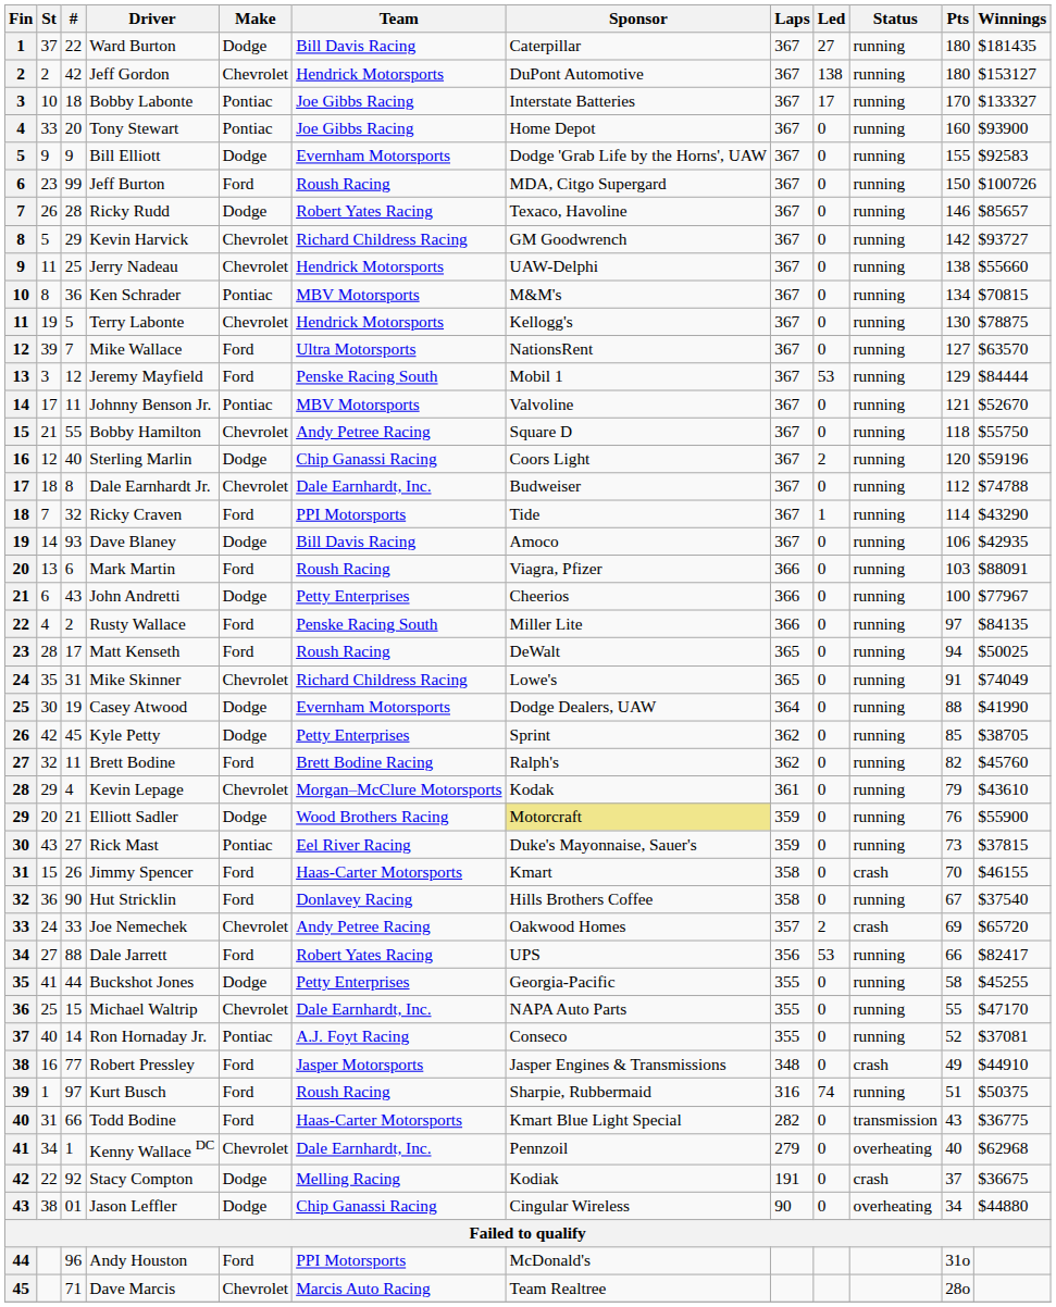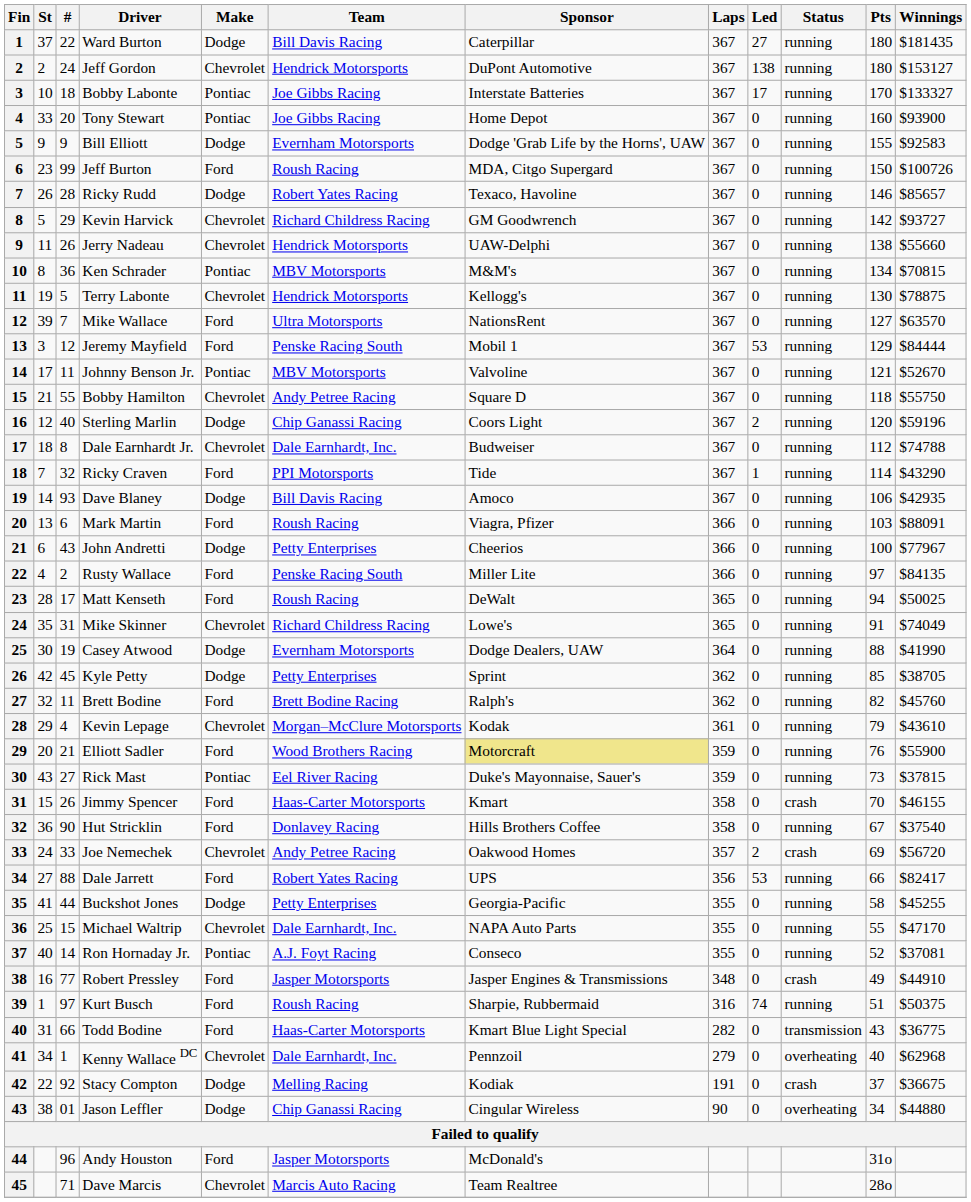Jeff Gordon | #: 42 -> 24
Jerry Nadeau | #: 25 -> 26
Elliott Sadler | Make: Dodge -> Ford
Joe Nemechek | Winnings: $65720 -> $56720
Andy Houston | Team: PPI Motorsports -> Jasper Motorsports
